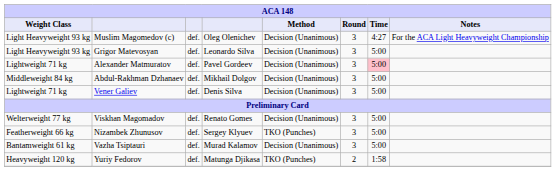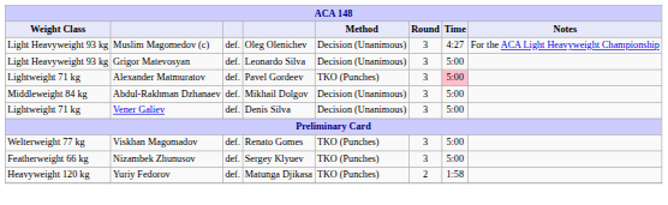Alexander Matmuratov | Method: Decision (Unanimous) -> TKO (Punches)
Viskhan Magomadov | Method: Decision (Unanimous) -> TKO (Punches)
- row: Bantamweight 61 kg | Vazha Tsiptauri | def. | Murad Kalamov | Decision (Unanimous) | 3 | 5:00
